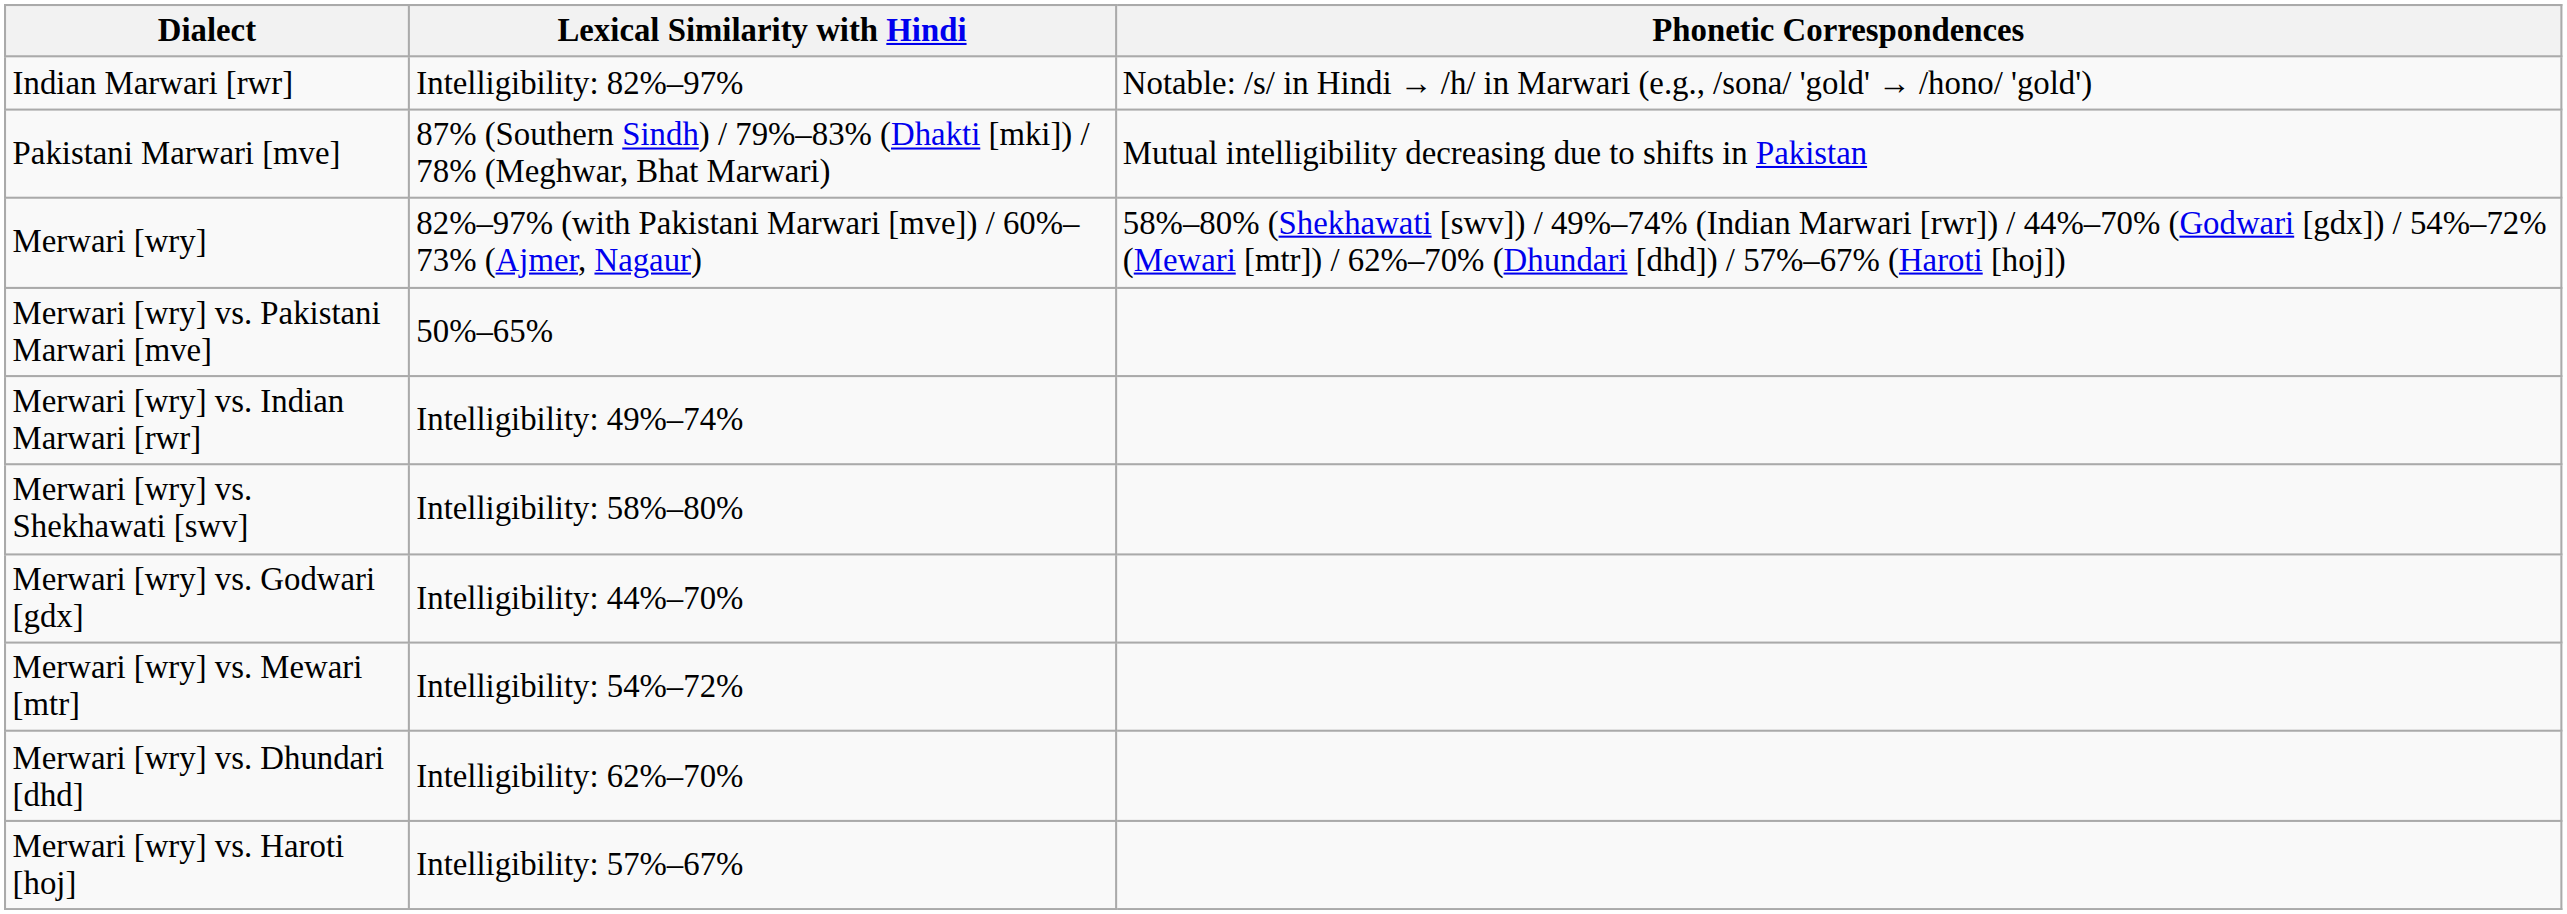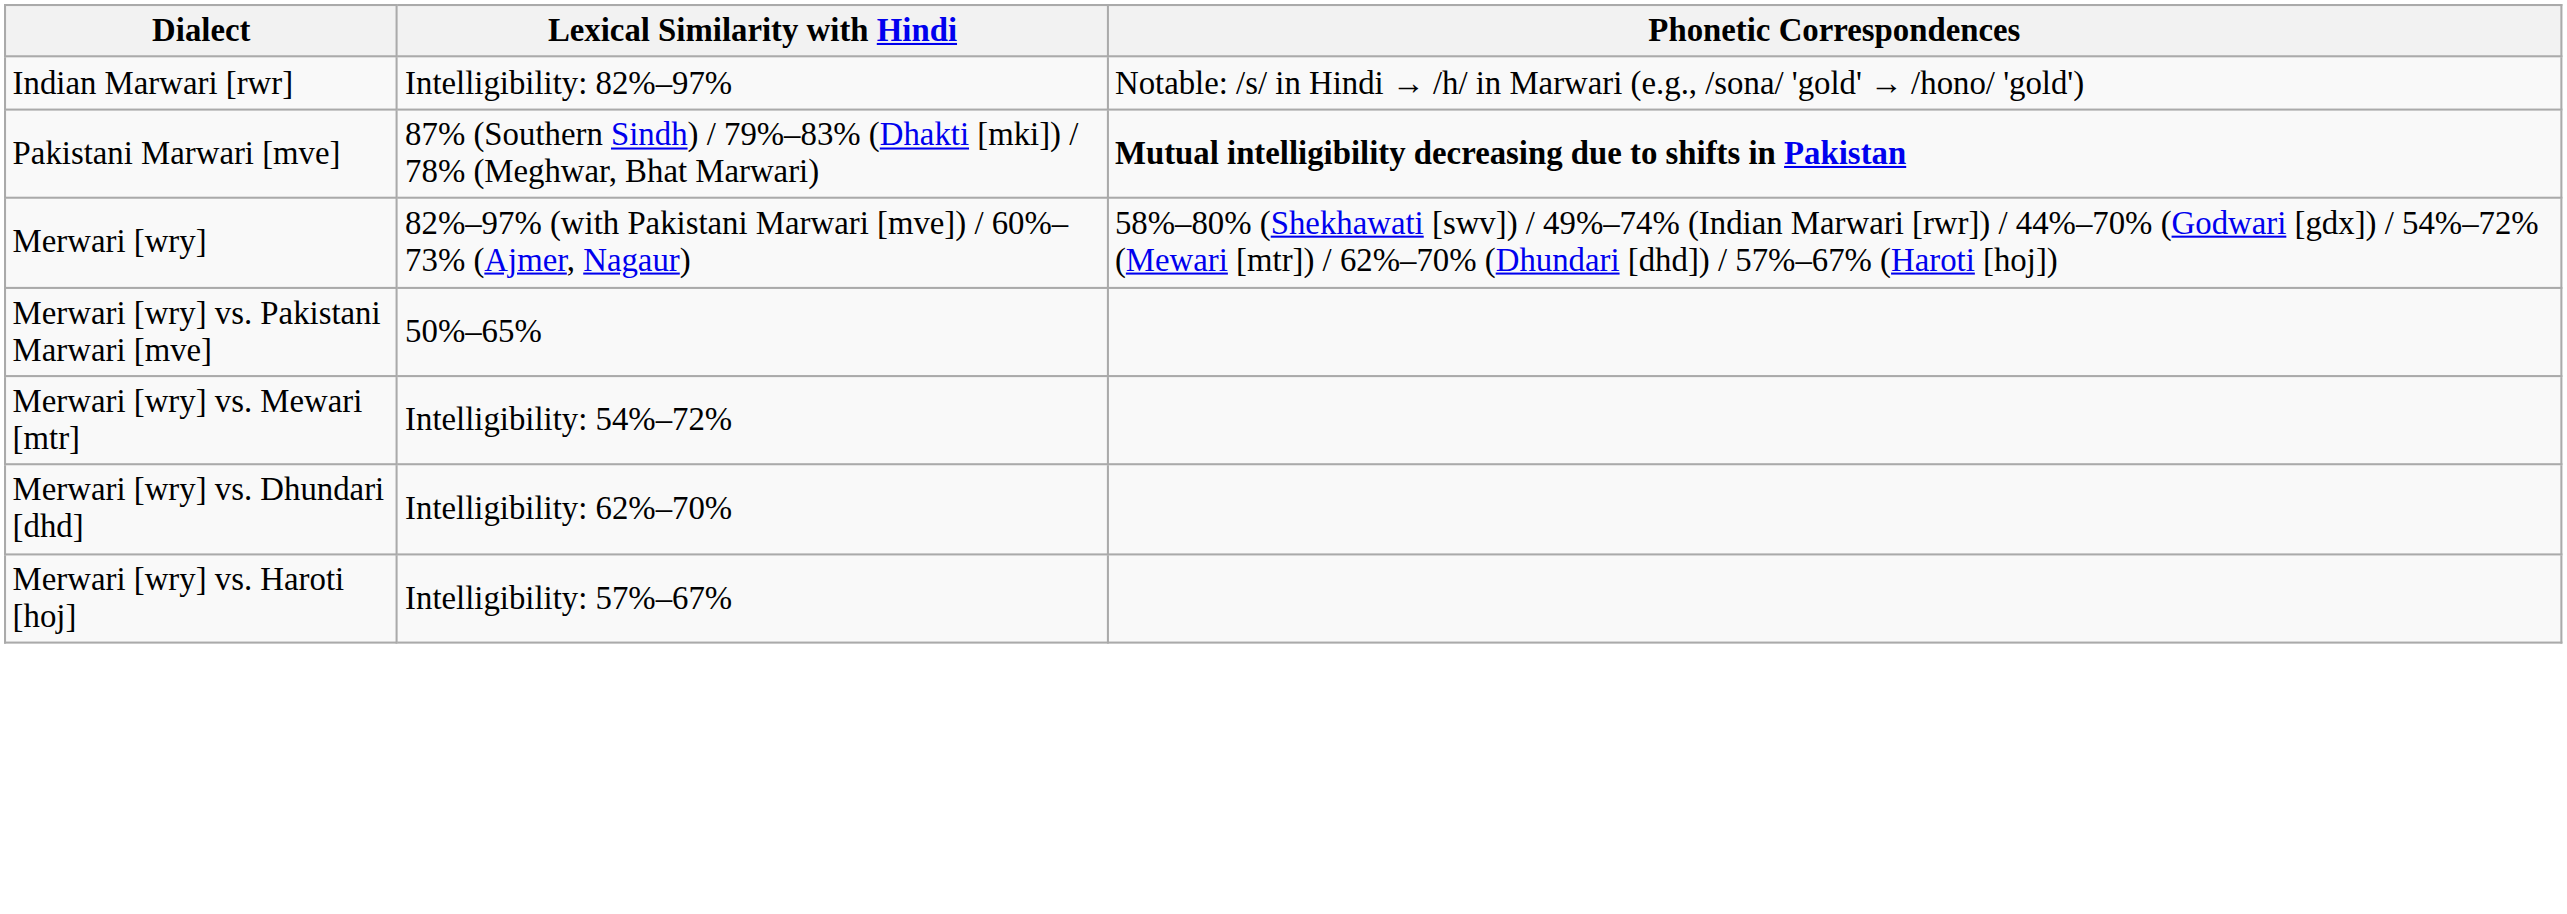Pakistani Marwari [mve] | Phonetic Correspondences: normal -> bold
- row: Merwari [wry] vs. Indian Marwari [rwr] | Intelligibility: 49%–74%
- row: Merwari [wry] vs. Shekhawati [swv] | Intelligibility: 58%–80%
- row: Merwari [wry] vs. Godwari [gdx] | Intelligibility: 44%–70%
